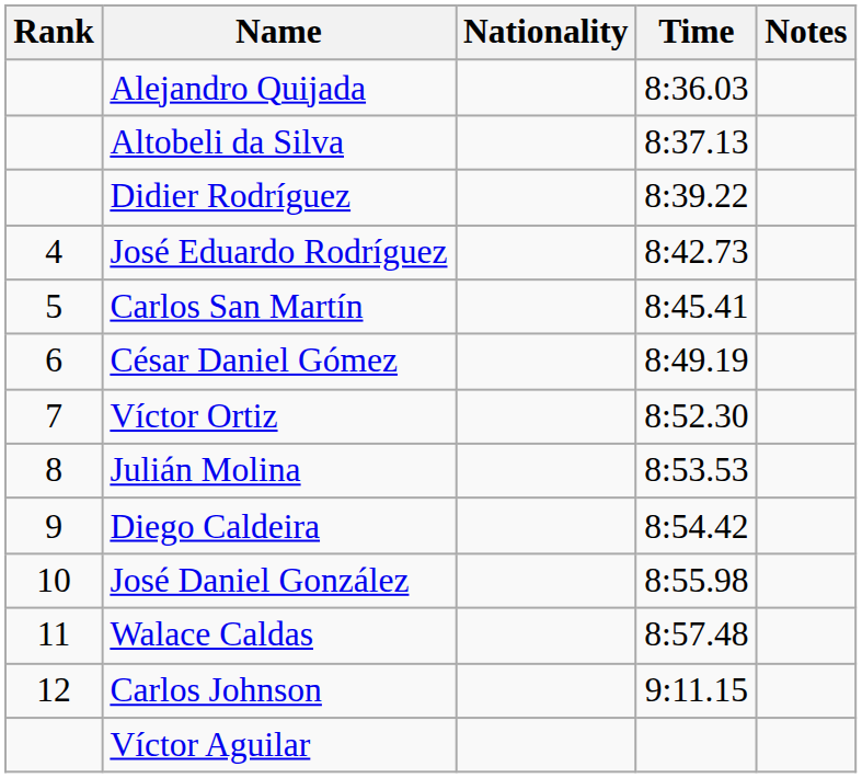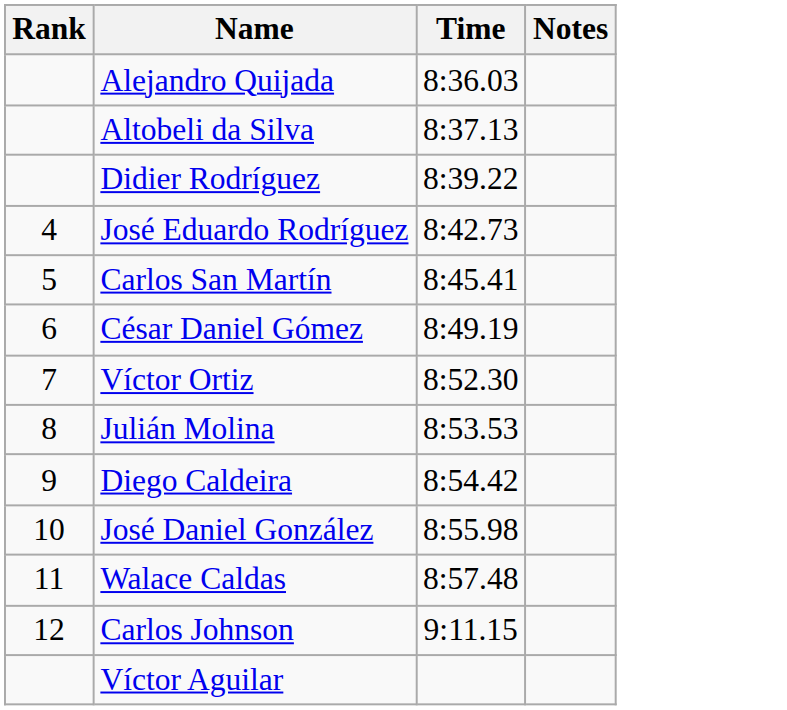- column: Nationality
